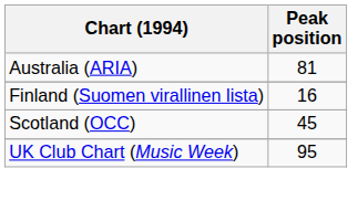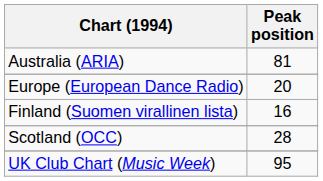+ row: Europe (European Dance Radio) | 20
Scotland (OCC) | Peak position: 45 -> 28
